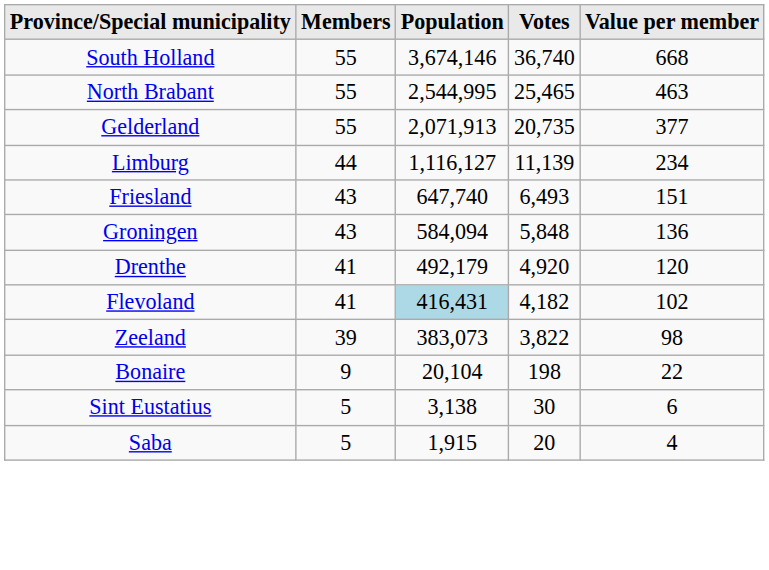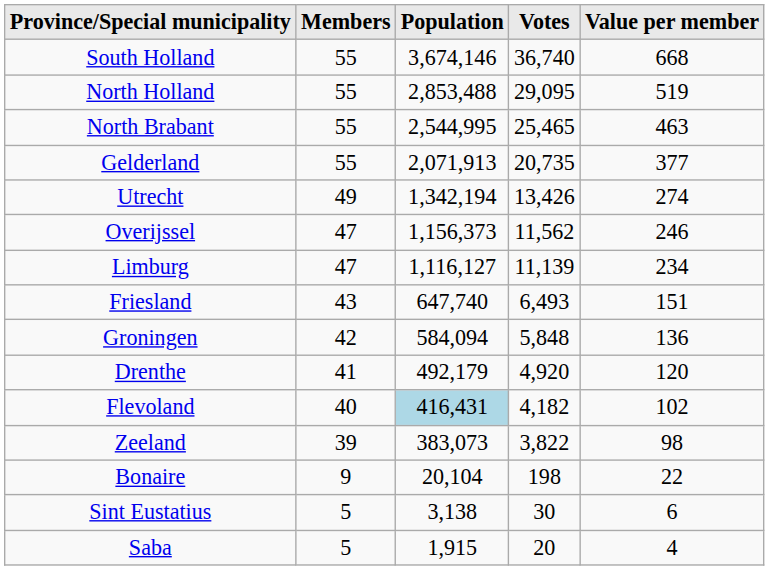+ row: North Holland | 55 | 2,853,488 | 29,095 | 519
+ row: Utrecht | 49 | 1,342,194 | 13,426 | 274
+ row: Overijssel | 47 | 1,156,373 | 11,562 | 246
Limburg | Members: 44 -> 47
Groningen | Members: 43 -> 42
Flevoland | Members: 41 -> 40
